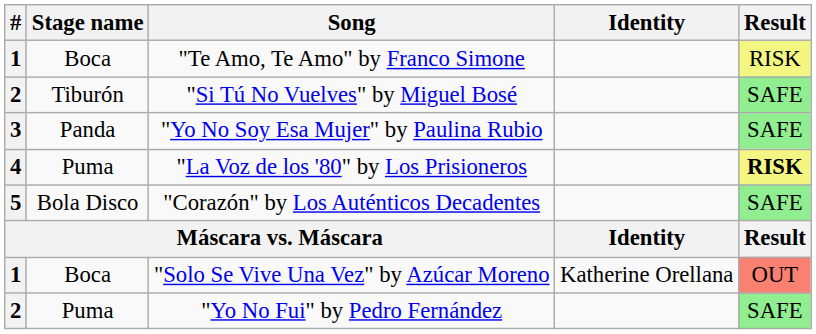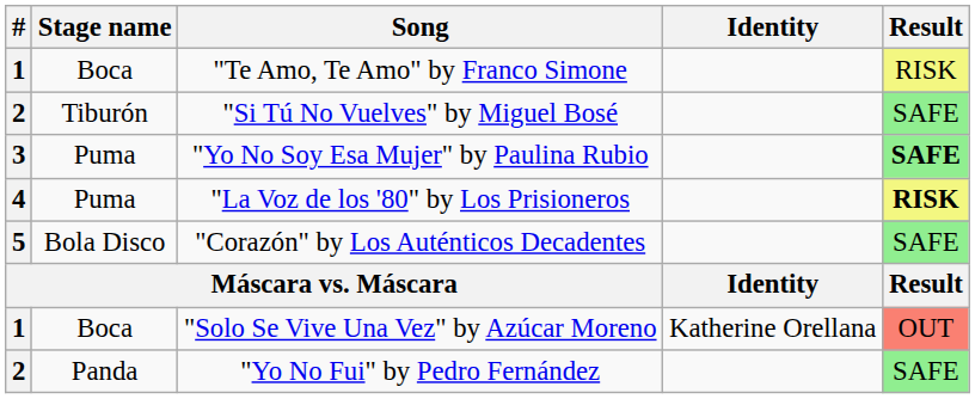"Yo No Soy Esa Mujer" by Paulina Rubio | Stage name: Panda -> Puma
"Yo No Soy Esa Mujer" by Paulina Rubio | Result: normal -> bold
"Yo No Fui" by Pedro Fernández | Stage name: Puma -> Panda
